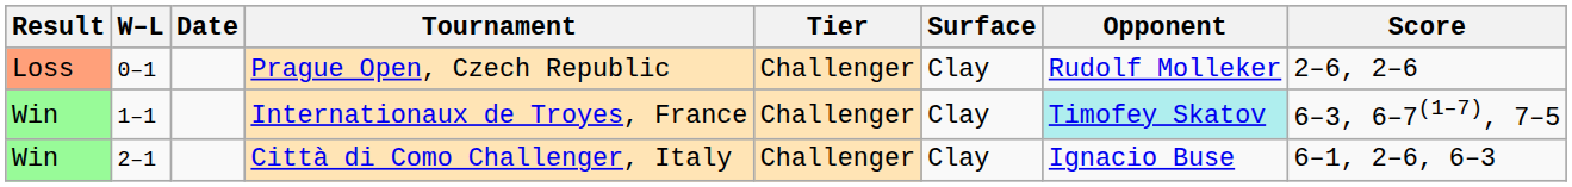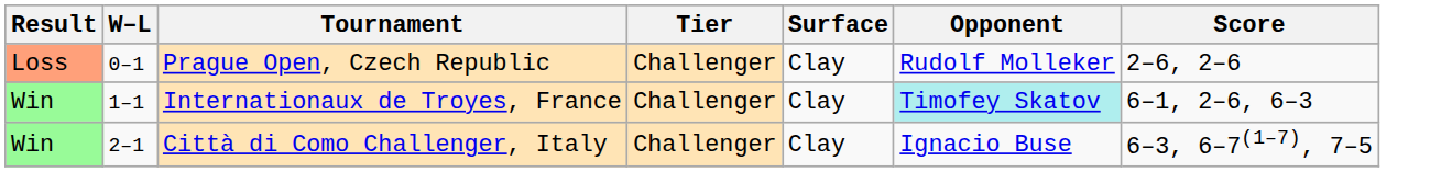- column: Date
Internationaux de Troyes, France | Score: 6–3, 6–7(1–7), 7–5 -> 6–1, 2–6, 6–3
Città di Como Challenger, Italy | Score: 6–1, 2–6, 6–3 -> 6–3, 6–7(1–7), 7–5
